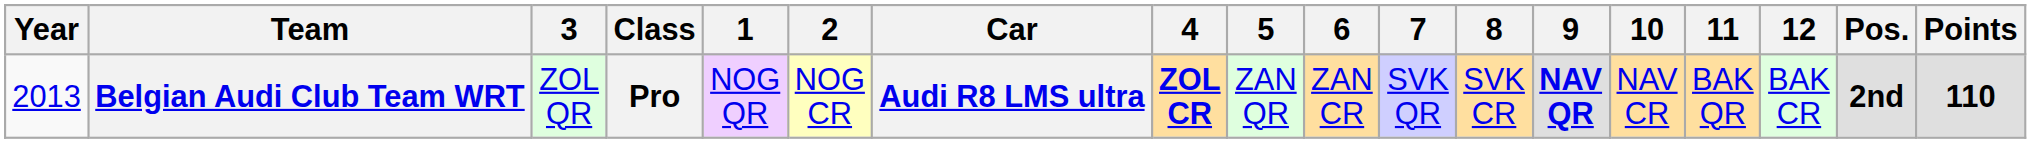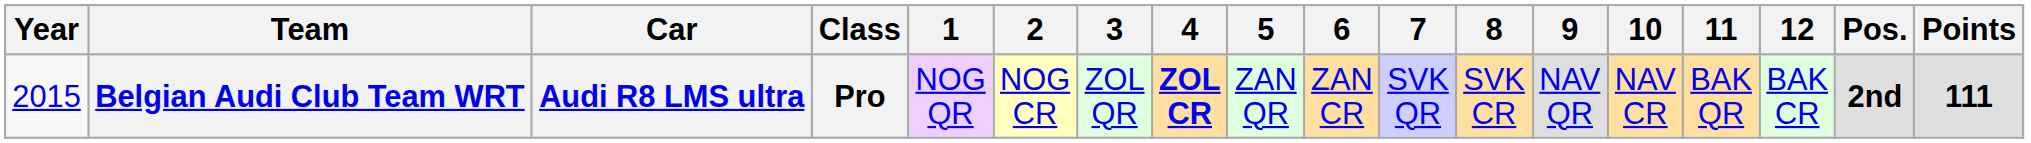columns swapped: Car <-> 3
Belgian Audi Club Team WRT | Year: 2013 -> 2015
Belgian Audi Club Team WRT | 9: bold -> normal
Belgian Audi Club Team WRT | Points: 110 -> 111
